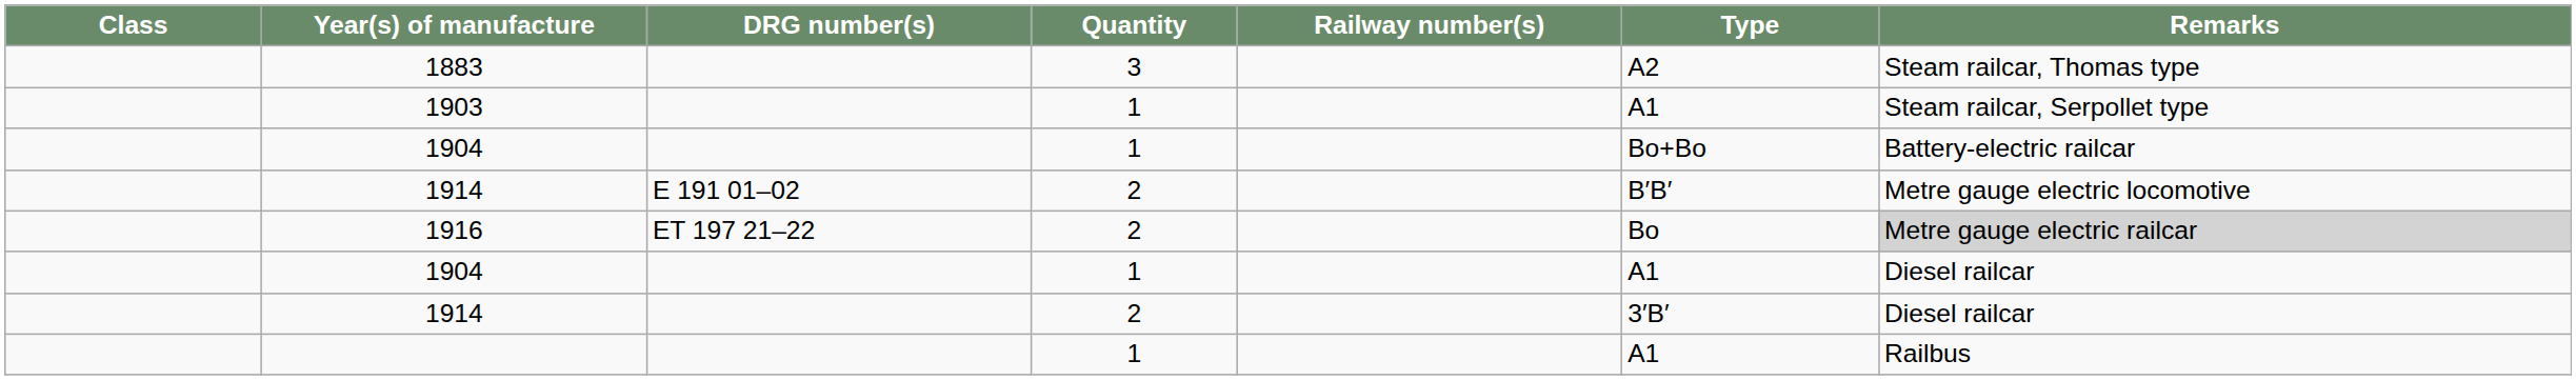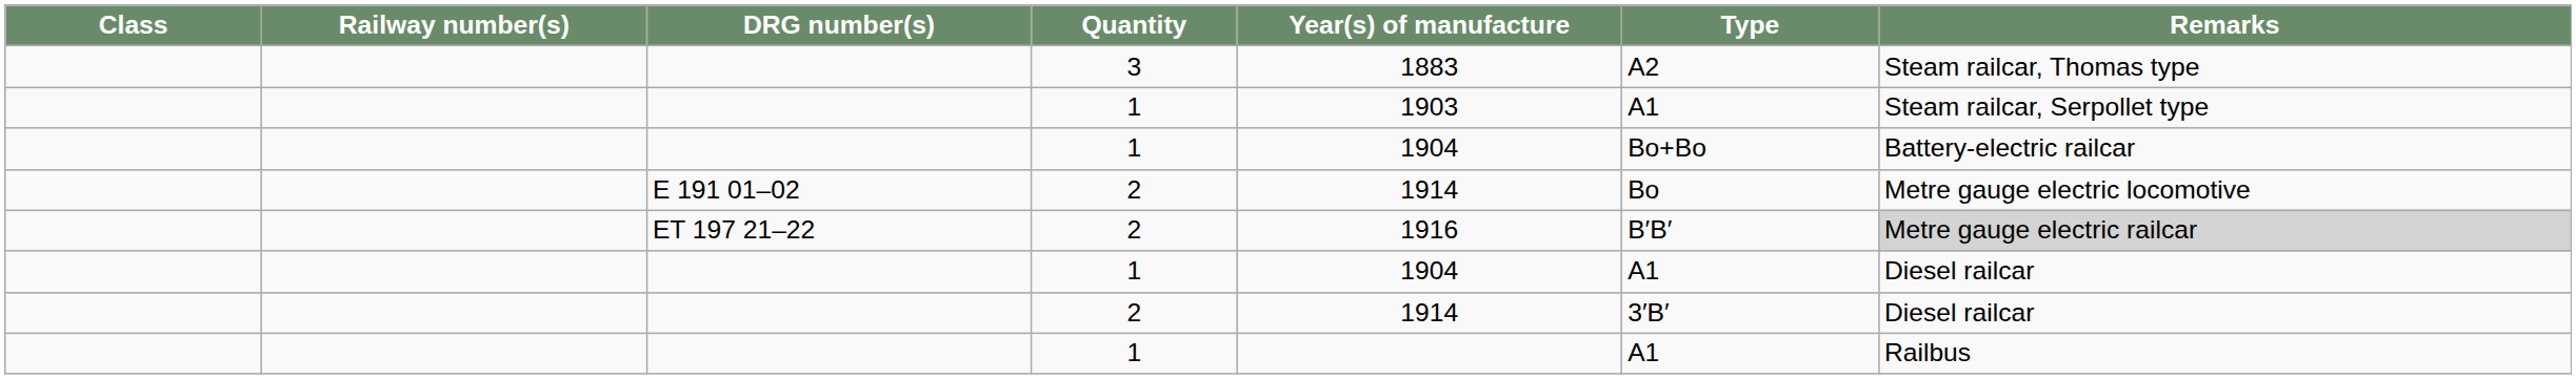columns swapped: Railway number(s) <-> Year(s) of manufacture
E 191 01–02 | Type: B′B′ -> Bo
ET 197 21–22 | Type: Bo -> B′B′
